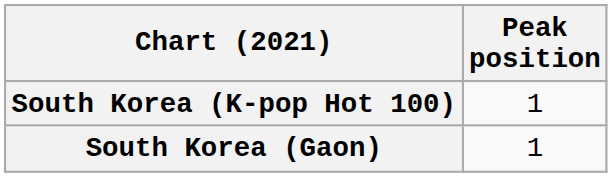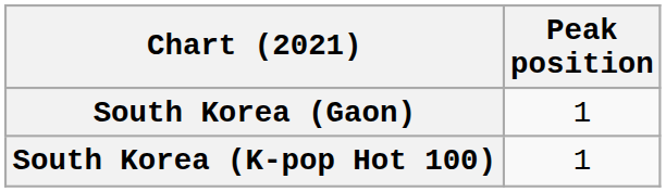rows swapped: South Korea (Gaon) <-> South Korea (K-pop Hot 100)
